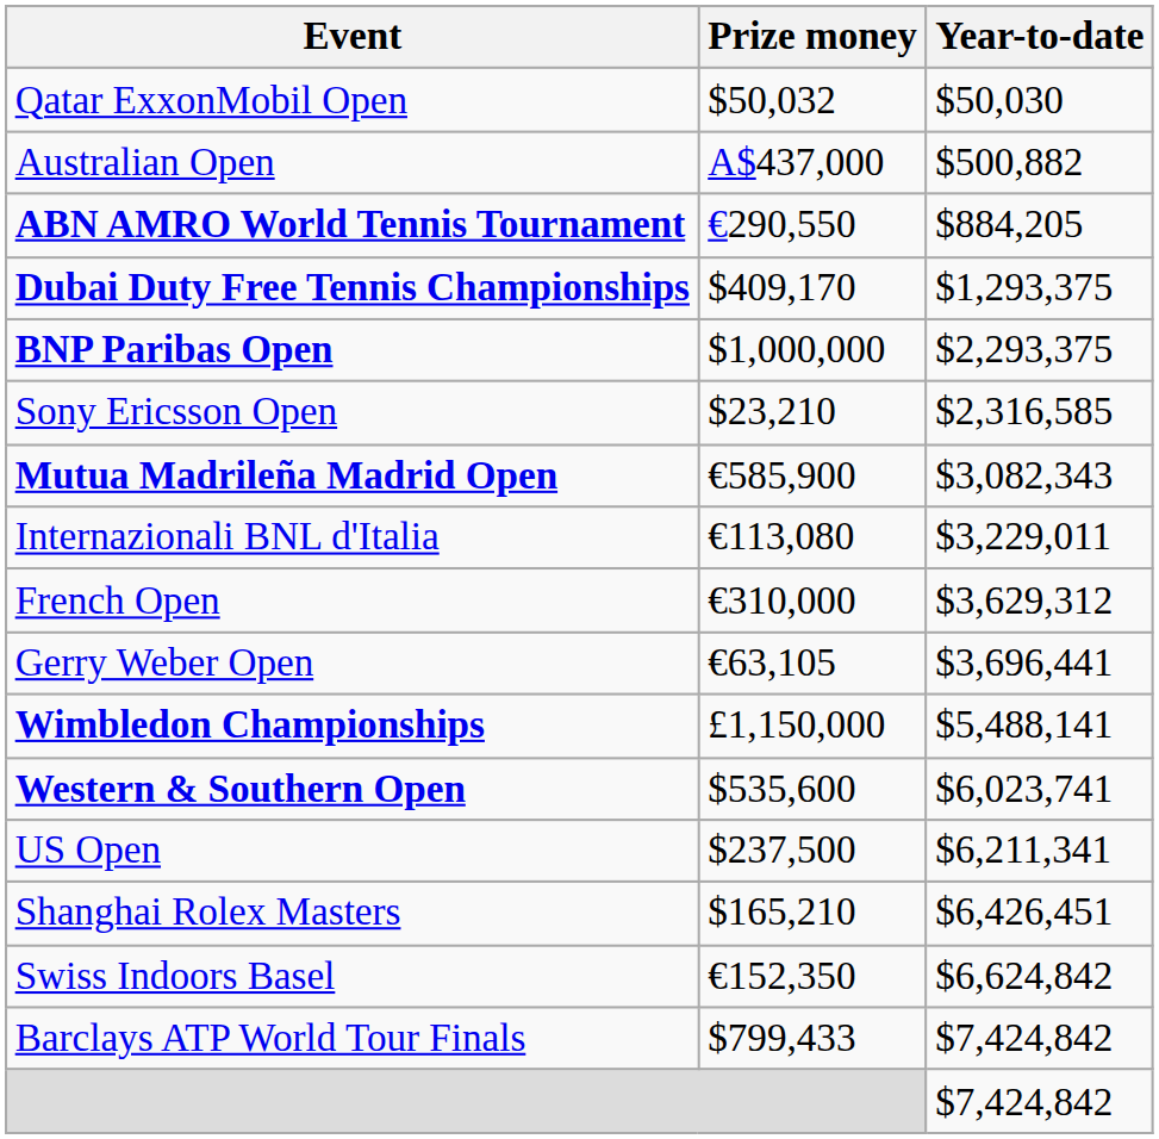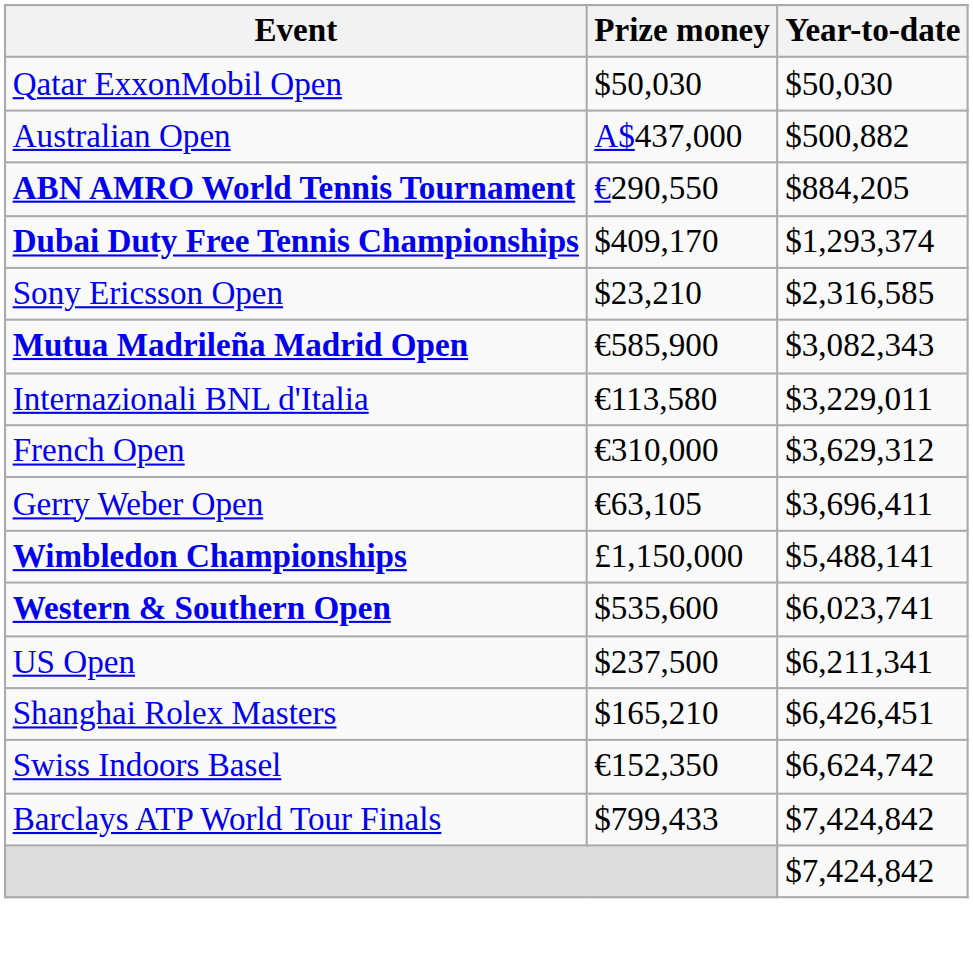Qatar ExxonMobil Open | Prize money: $50,032 -> $50,030
Dubai Duty Free Tennis Championships | Year-to-date: $1,293,375 -> $1,293,374
- row: BNP Paribas Open | $1,000,000 | $2,293,375
Internazionali BNL d'Italia | Prize money: €113,080 -> €113,580
Gerry Weber Open | Year-to-date: $3,696,441 -> $3,696,411
Swiss Indoors Basel | Year-to-date: $6,624,842 -> $6,624,742
